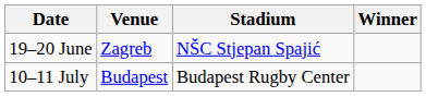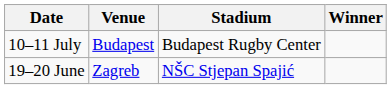rows swapped: 19–20 June <-> 10–11 July
